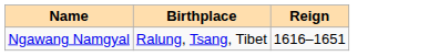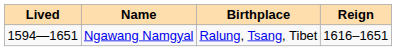+ column: Lived | 1594—1651
